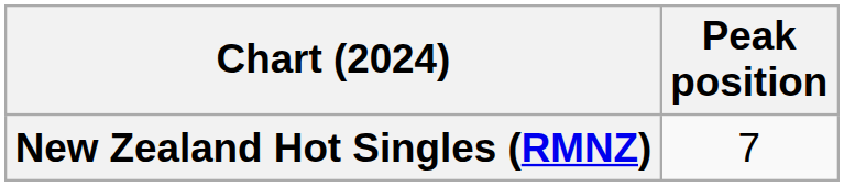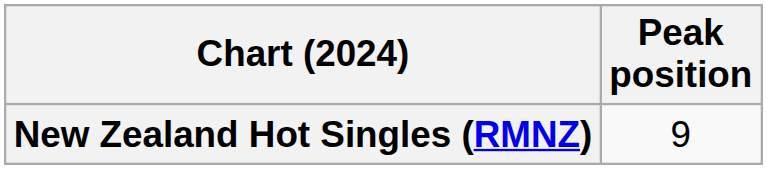New Zealand Hot Singles (RMNZ) | Peak position: 7 -> 9
